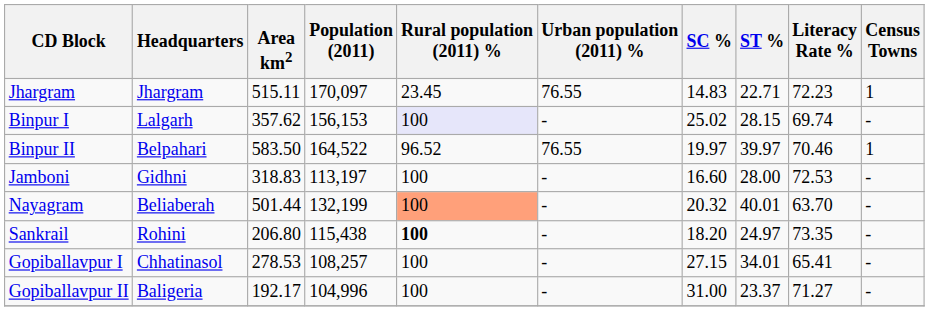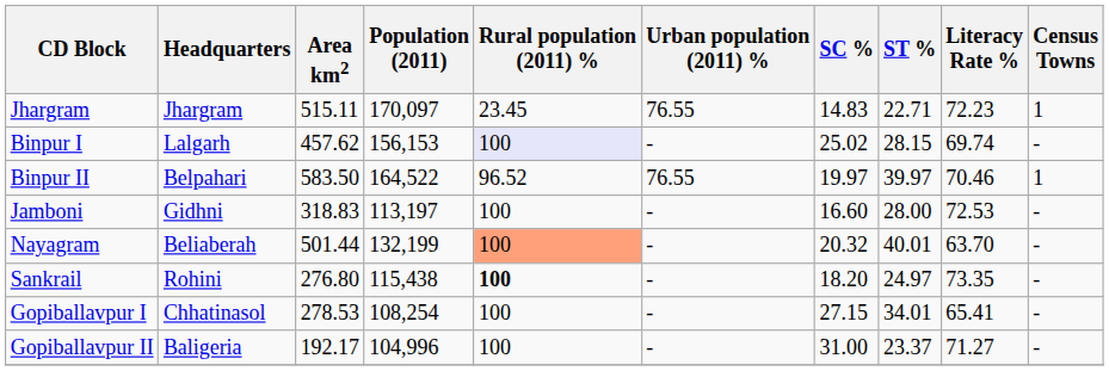Binpur I | Area km2: 357.62 -> 457.62
Sankrail | Area km2: 206.80 -> 276.80
Gopiballavpur I | Population (2011): 108,257 -> 108,254
